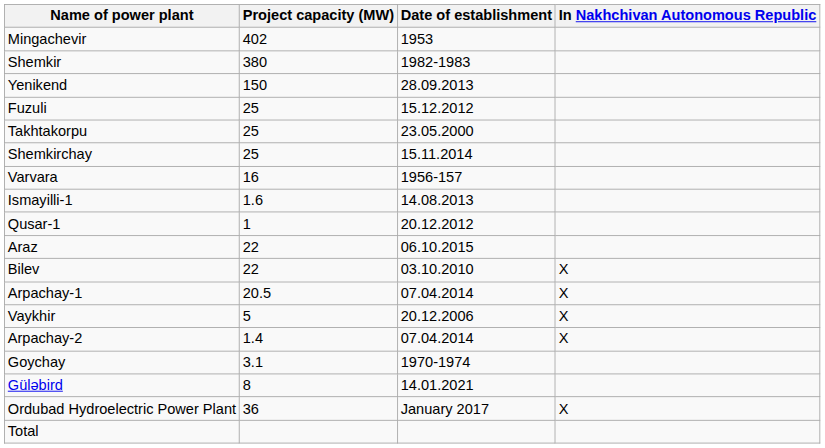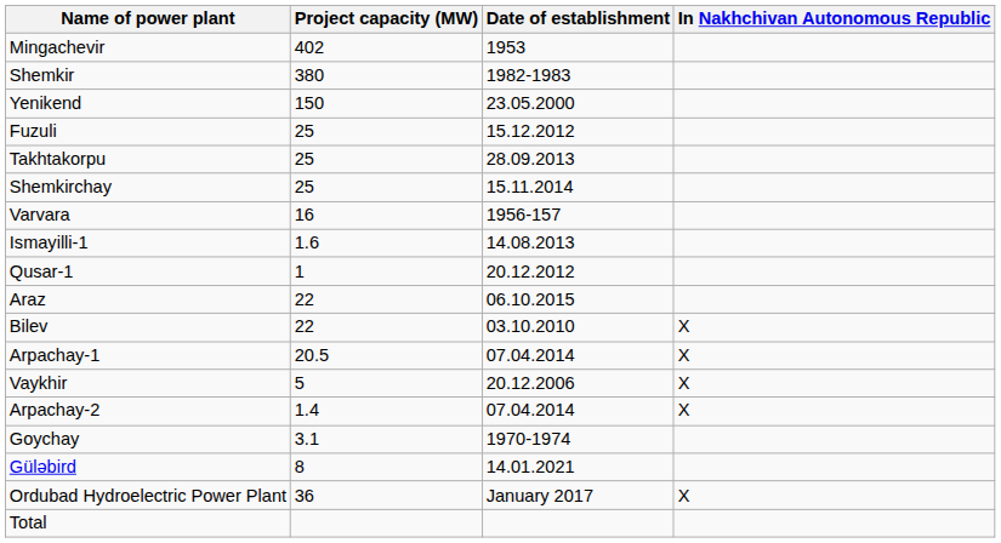Yenikend | Date of establishment: 28.09.2013 -> 23.05.2000
Takhtakorpu | Date of establishment: 23.05.2000 -> 28.09.2013
